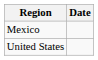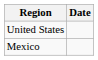rows swapped: Mexico <-> United States
